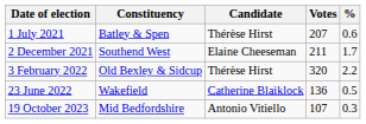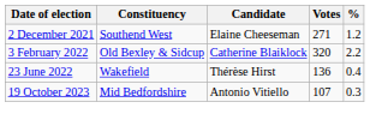- row: 1 July 2021 | Batley & Spen | Thérèse Hirst | 207 | 0.6
2 December 2021 | Votes: 211 -> 271
2 December 2021 | %: 1.7 -> 1.2
3 February 2022 | Candidate: Thérèse Hirst -> Catherine Blaiklock
23 June 2022 | Candidate: Catherine Blaiklock -> Thérèse Hirst
23 June 2022 | %: 0.5 -> 0.4
